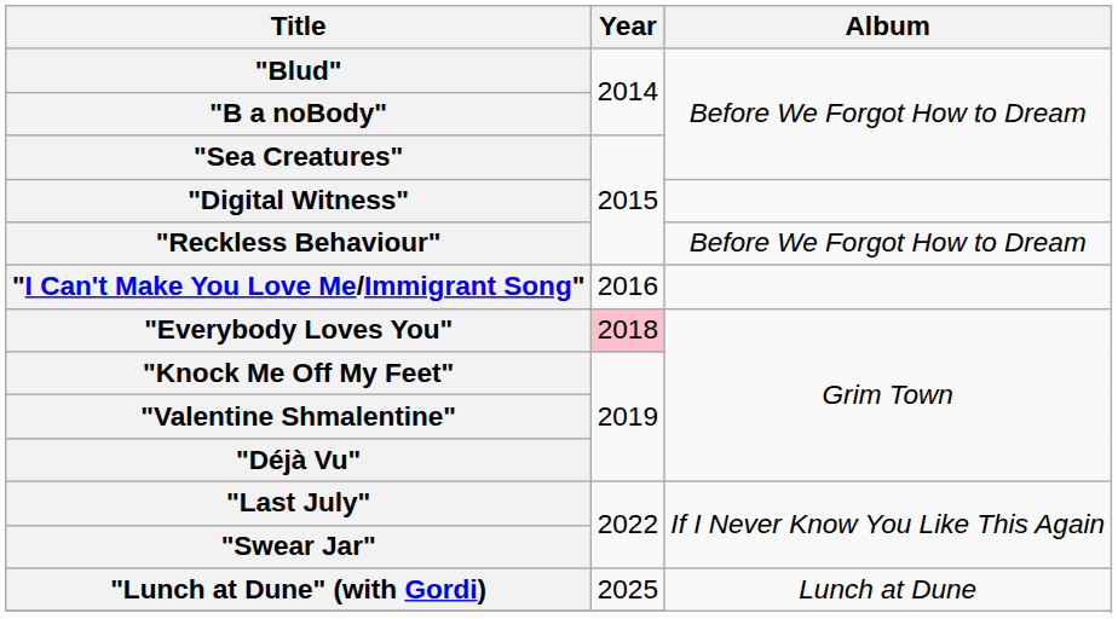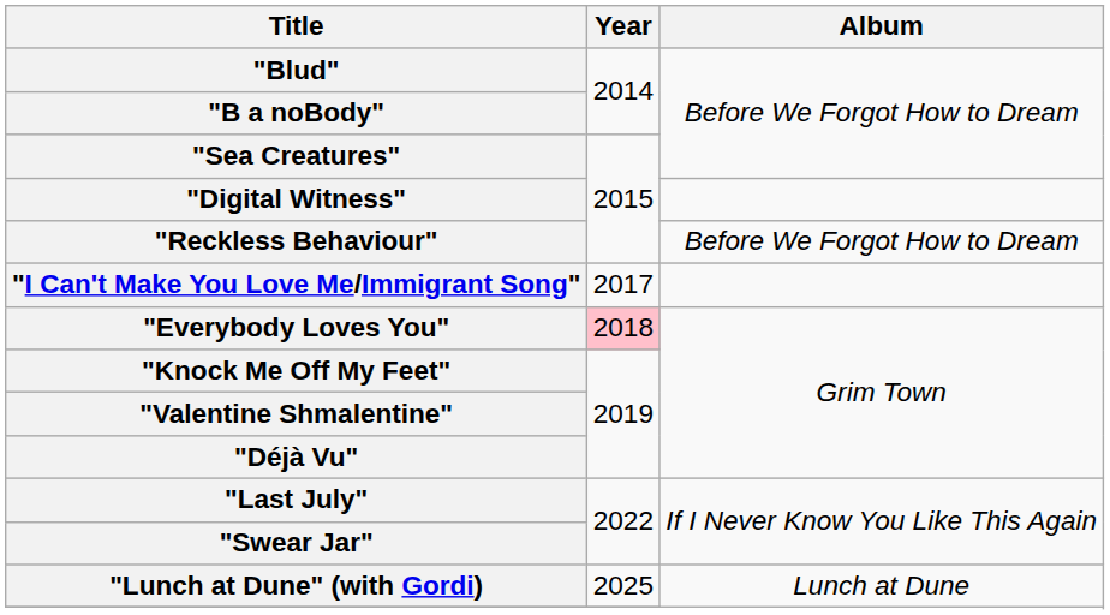"I Can't Make You Love Me/Immigrant Song" | Year: 2016 -> 2017
